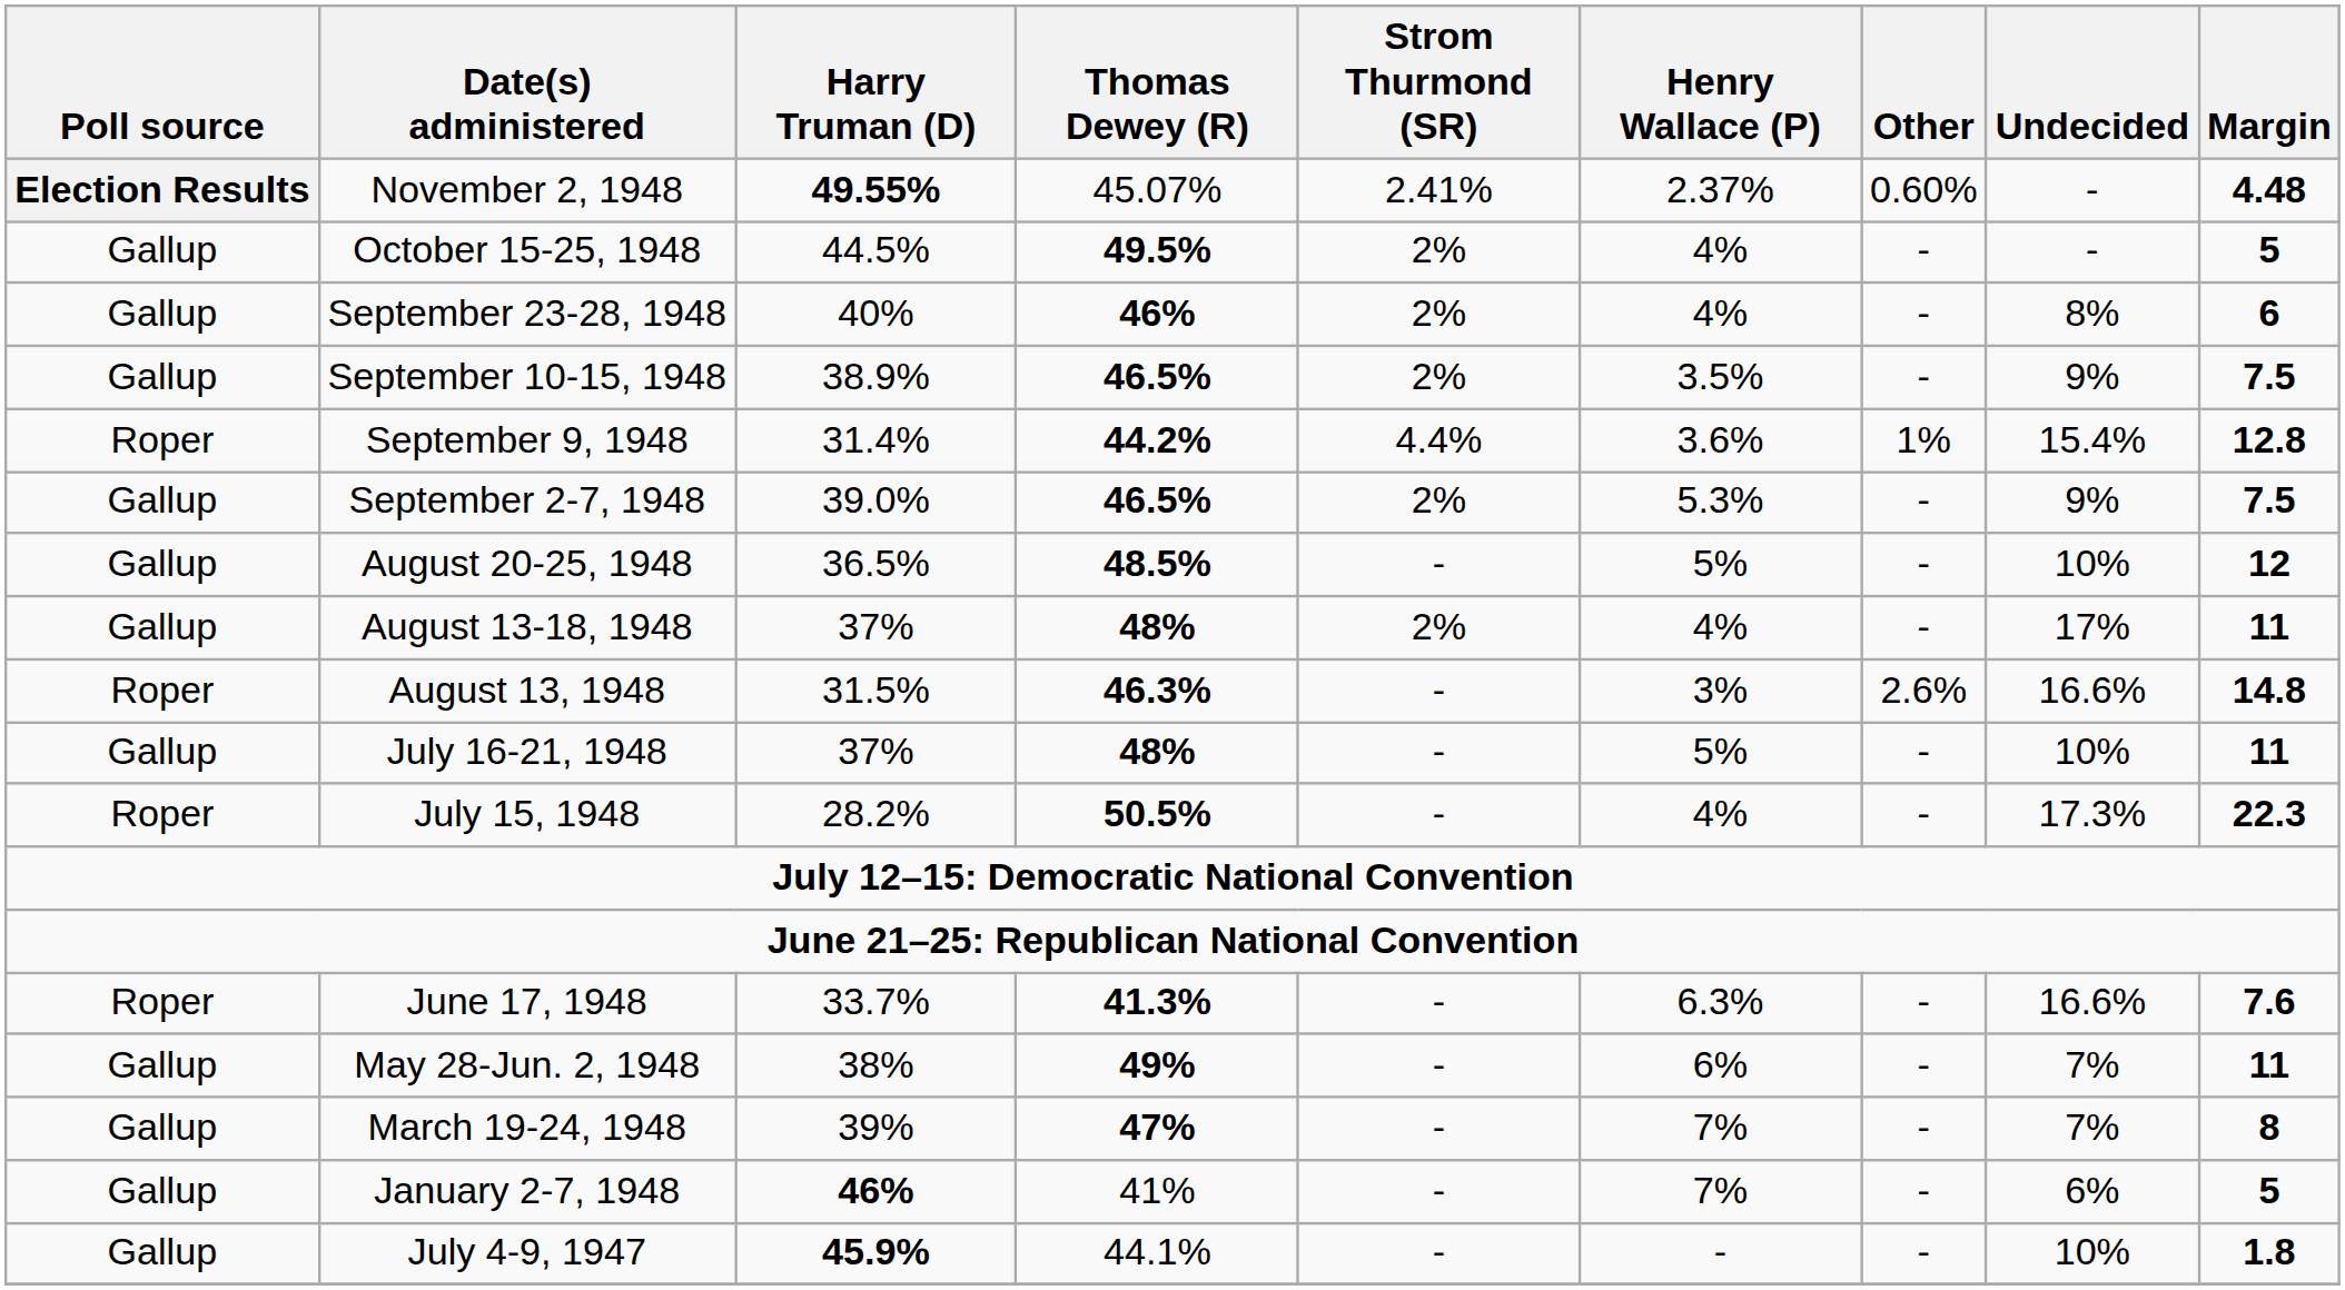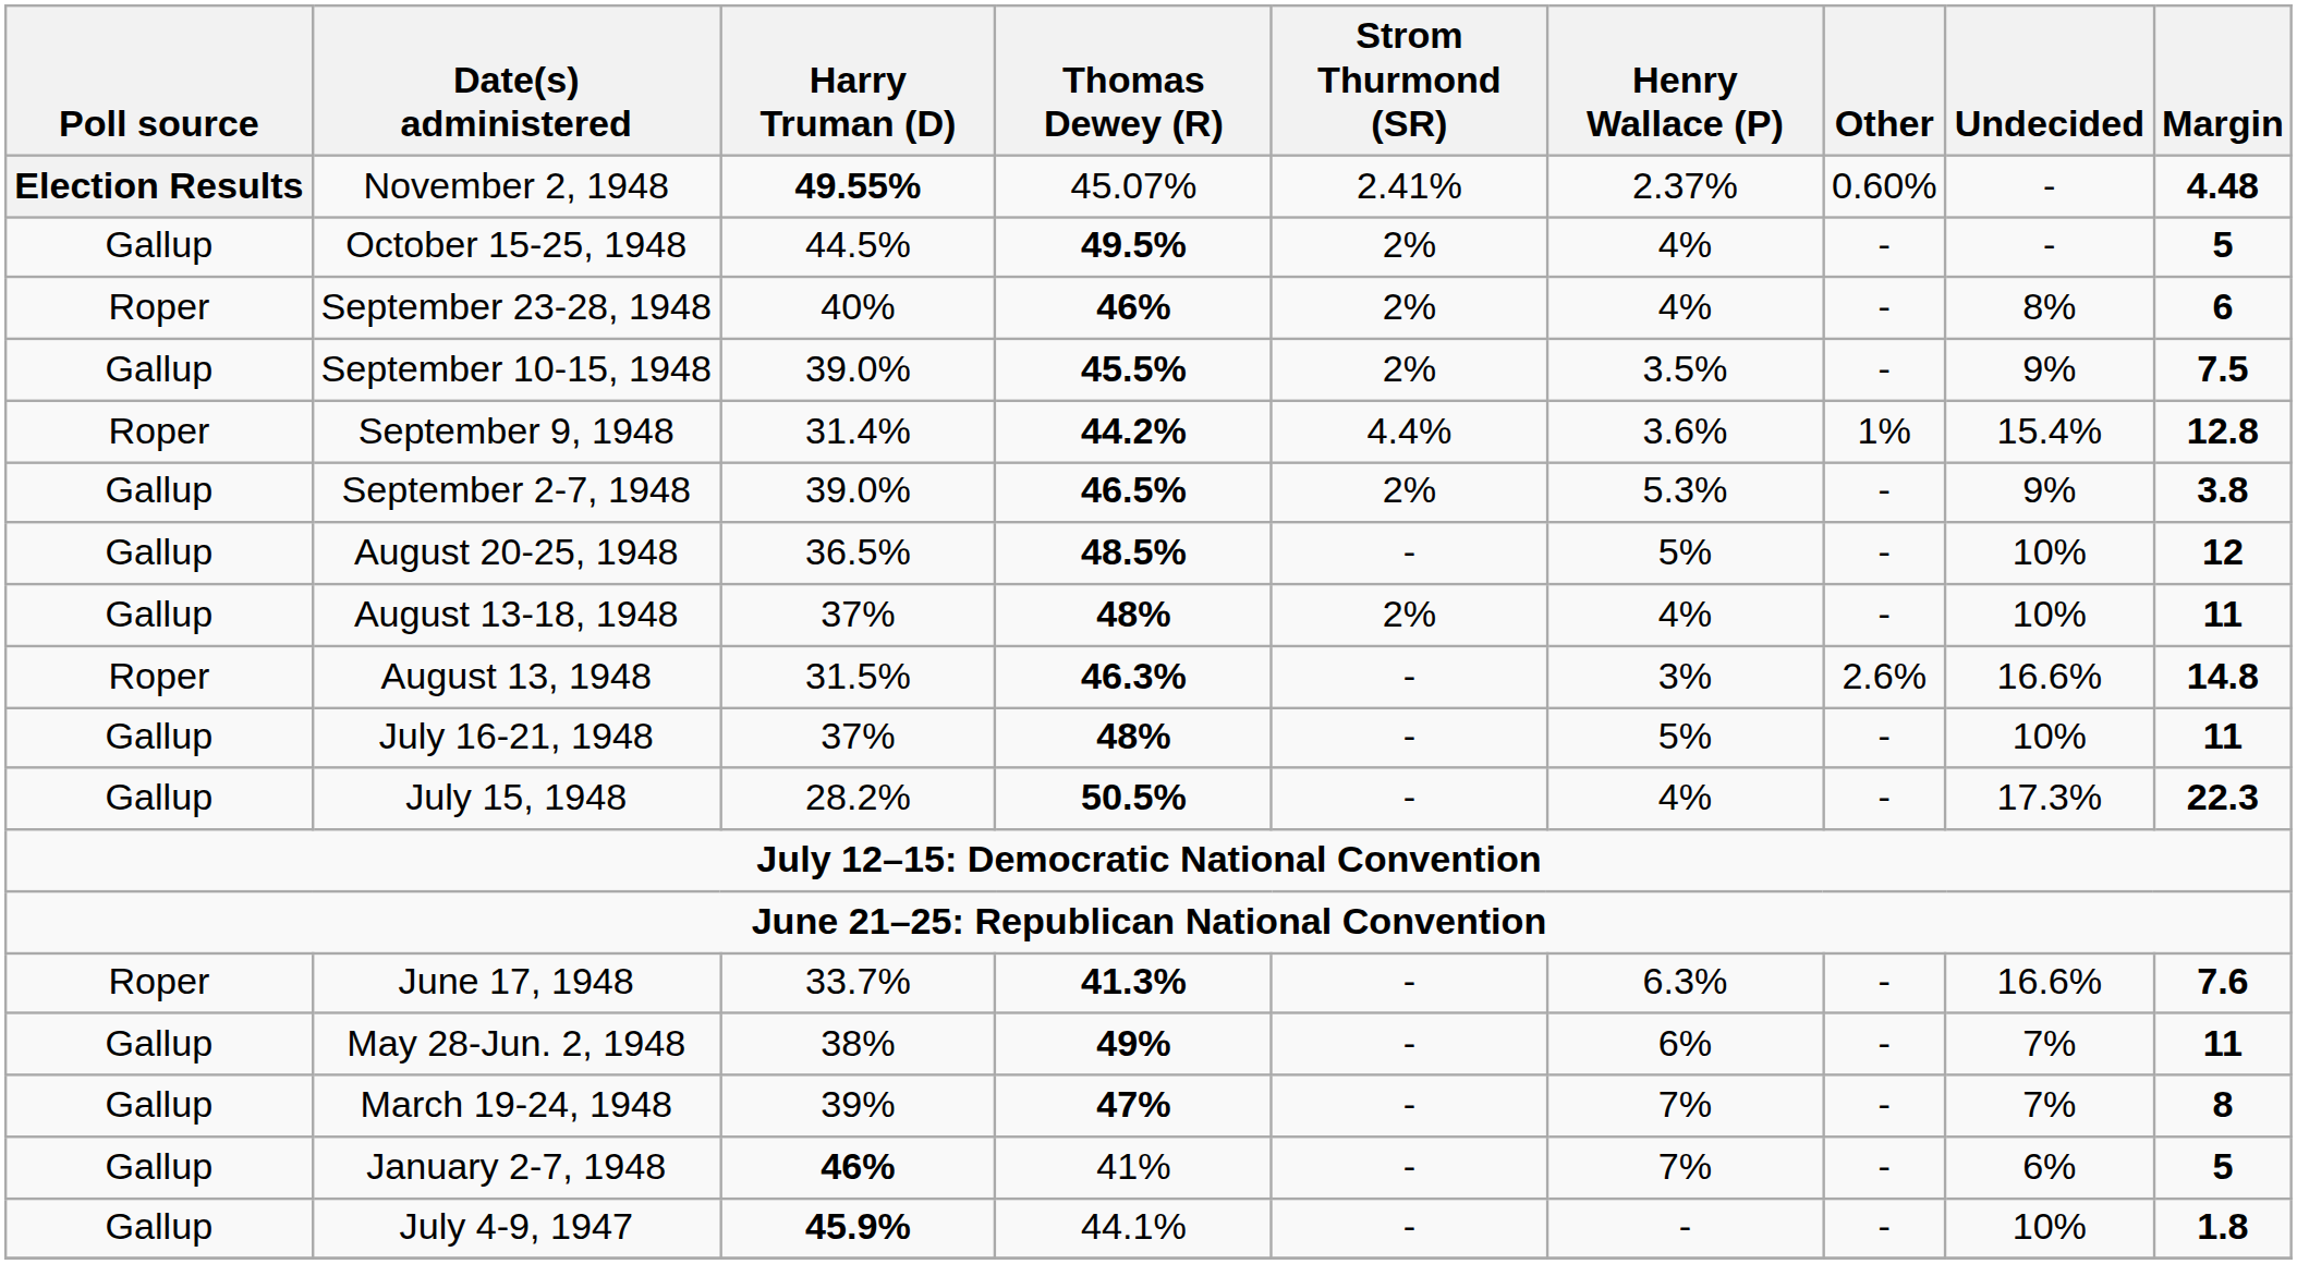September 23-28, 1948 | Poll source: Gallup -> Roper
September 10-15, 1948 | Harry Truman (D): 38.9% -> 39.0%
September 10-15, 1948 | Thomas Dewey (R): 46.5% -> 45.5%
September 2-7, 1948 | Margin: 7.5 -> 3.8
August 13-18, 1948 | Undecided: 17% -> 10%
July 15, 1948 | Poll source: Roper -> Gallup
